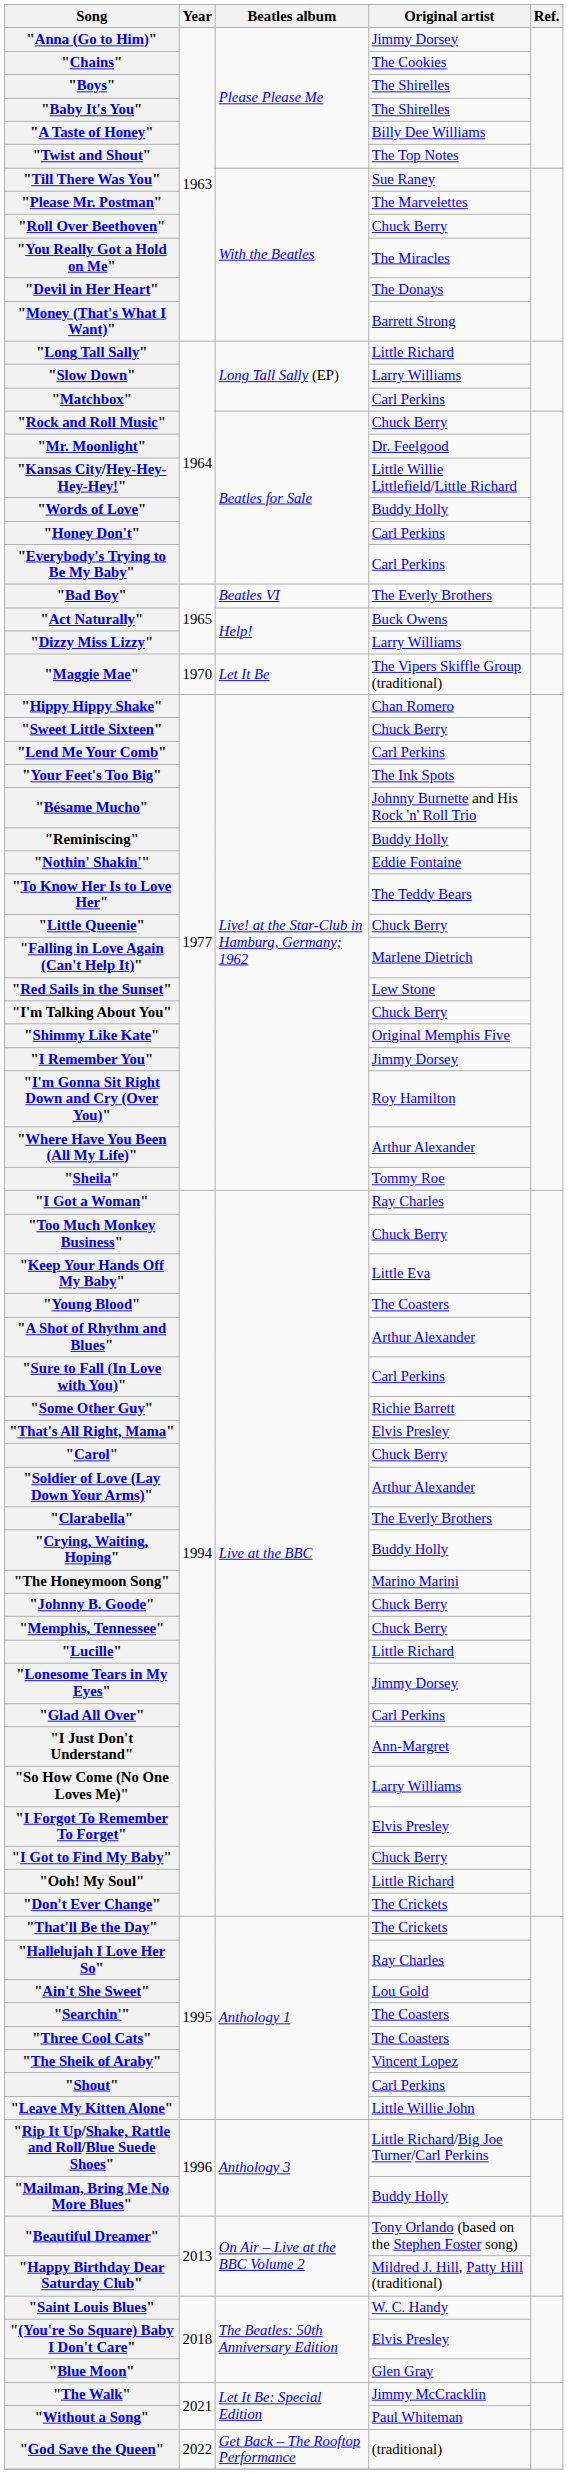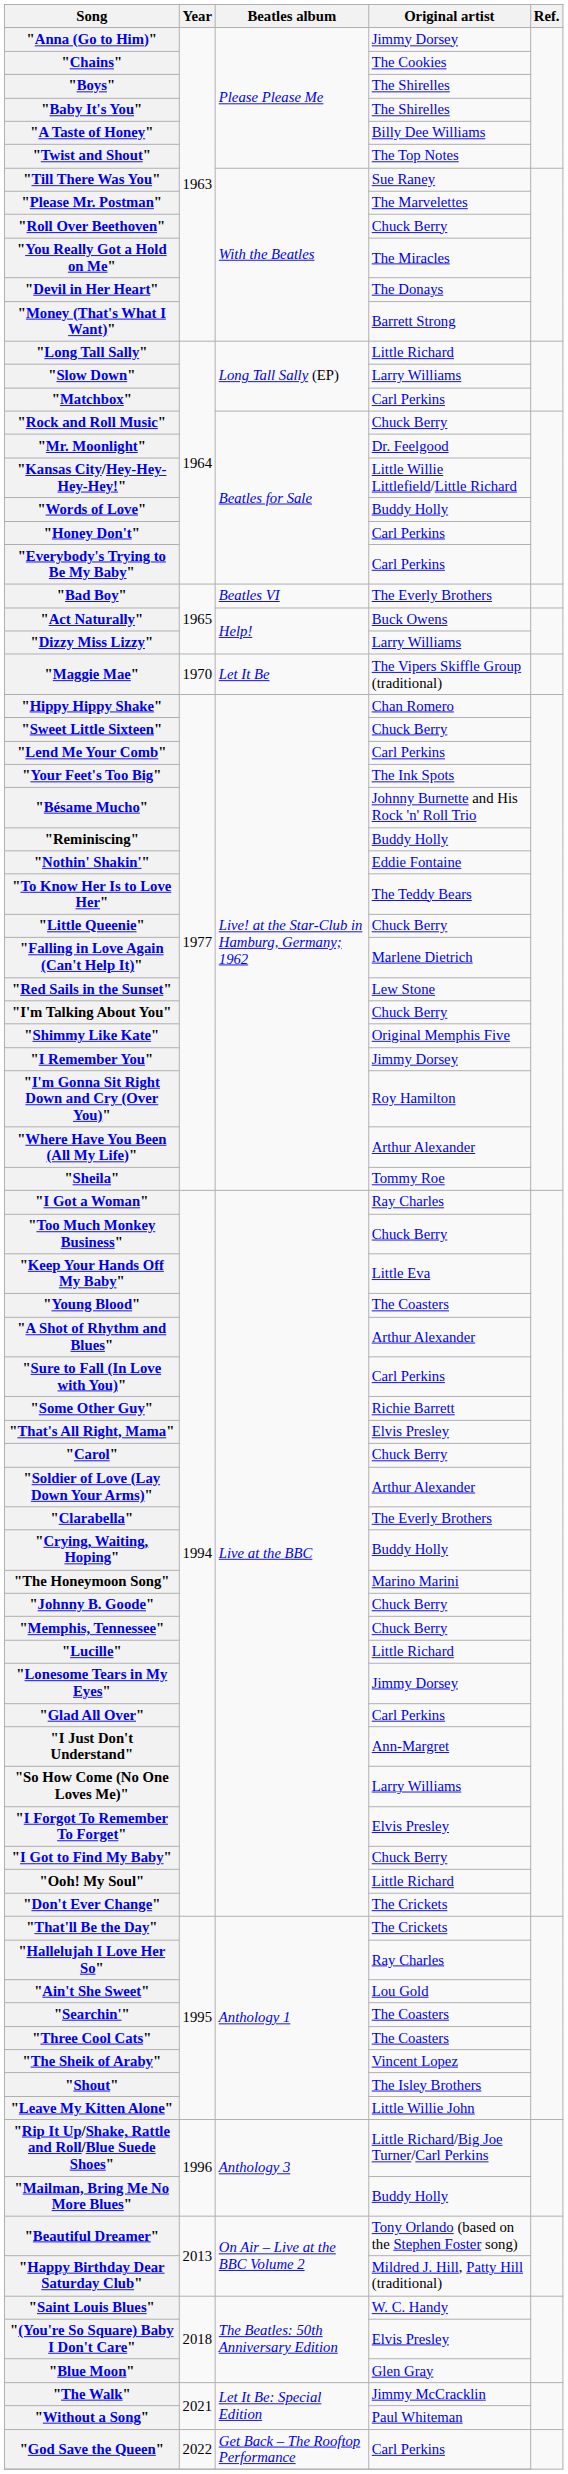"Shout" | Original artist: Carl Perkins -> The Isley Brothers
"God Save the Queen" | Original artist: (traditional) -> Carl Perkins
